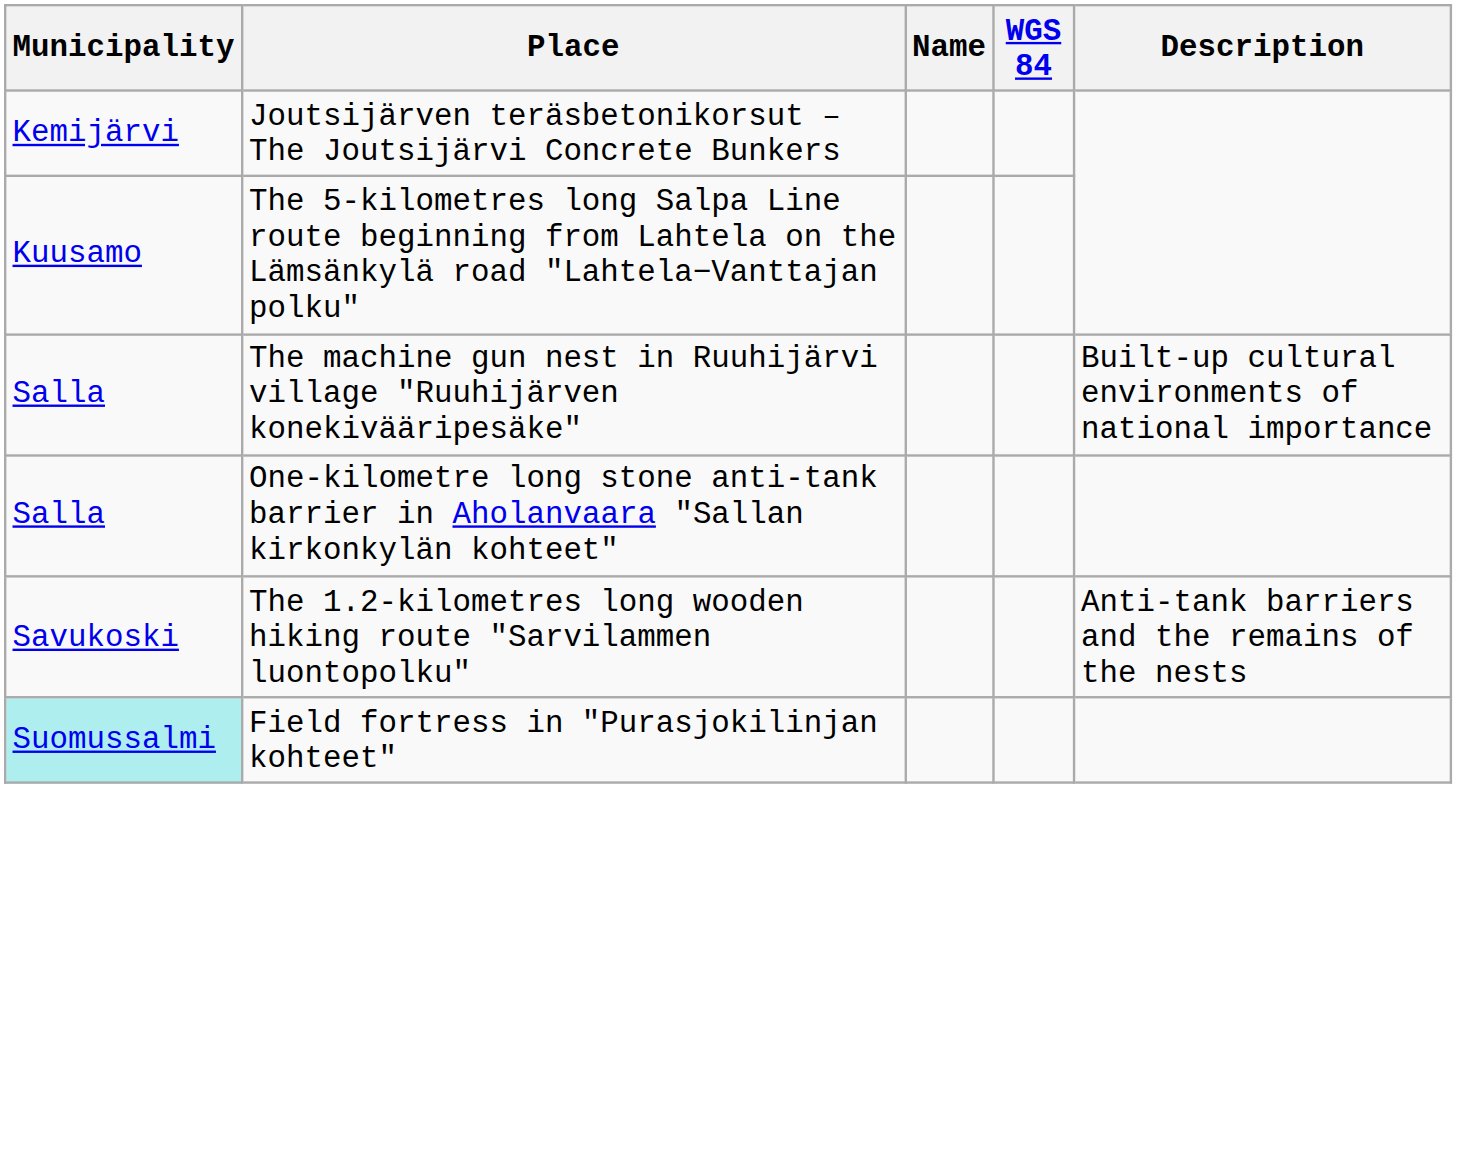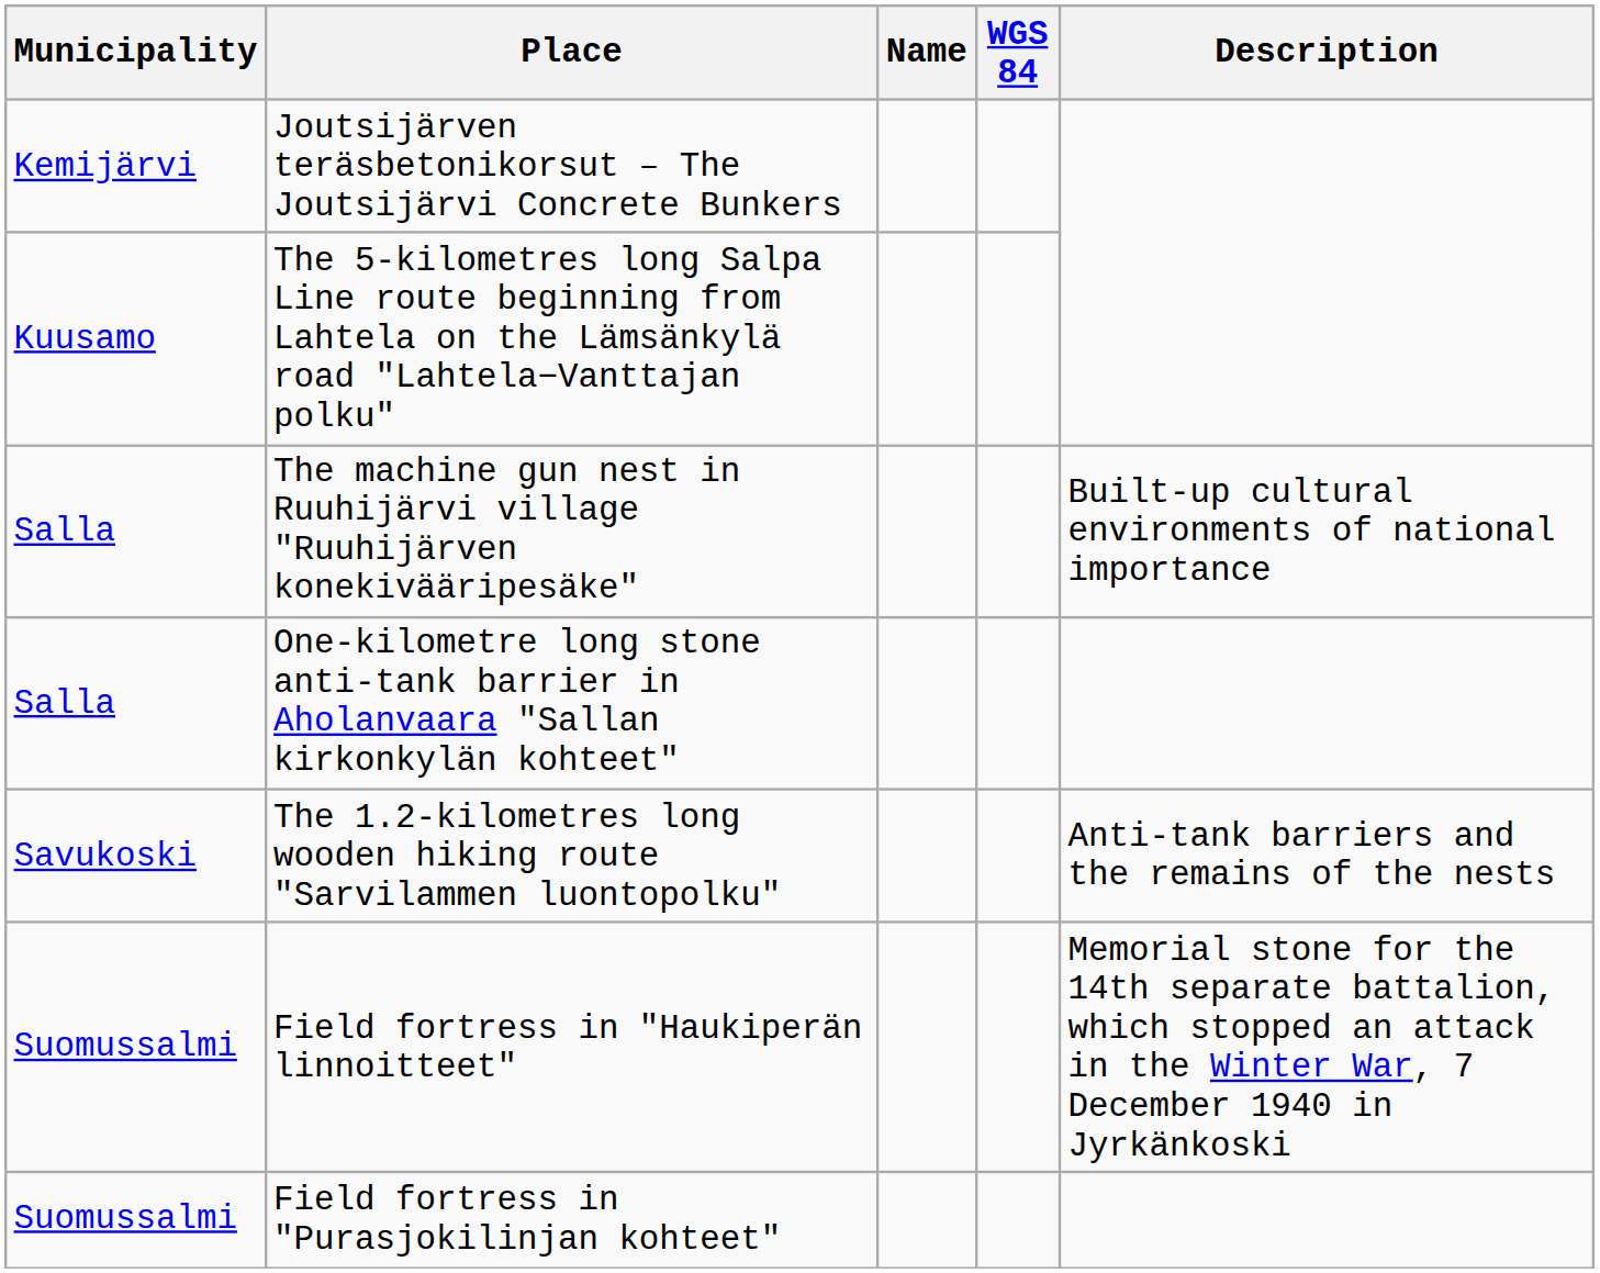+ row: Suomussalmi | Field fortress in "Haukiperän linnoitteet" | Memorial stone for the 14th separate battalion, which stopped an attack in the Winter War, 7 December 1940 in Jyrkänkoski
Field fortress in "Purasjokilinjan kohteet" | Municipality: paleturquoise background -> no background
